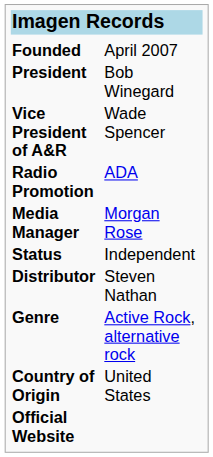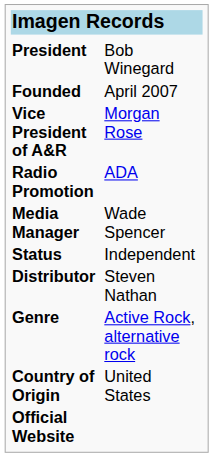rows swapped: Founded <-> President
Vice President of A&R | column 2: Wade Spencer -> Morgan Rose
Media Manager | column 2: Morgan Rose -> Wade Spencer
